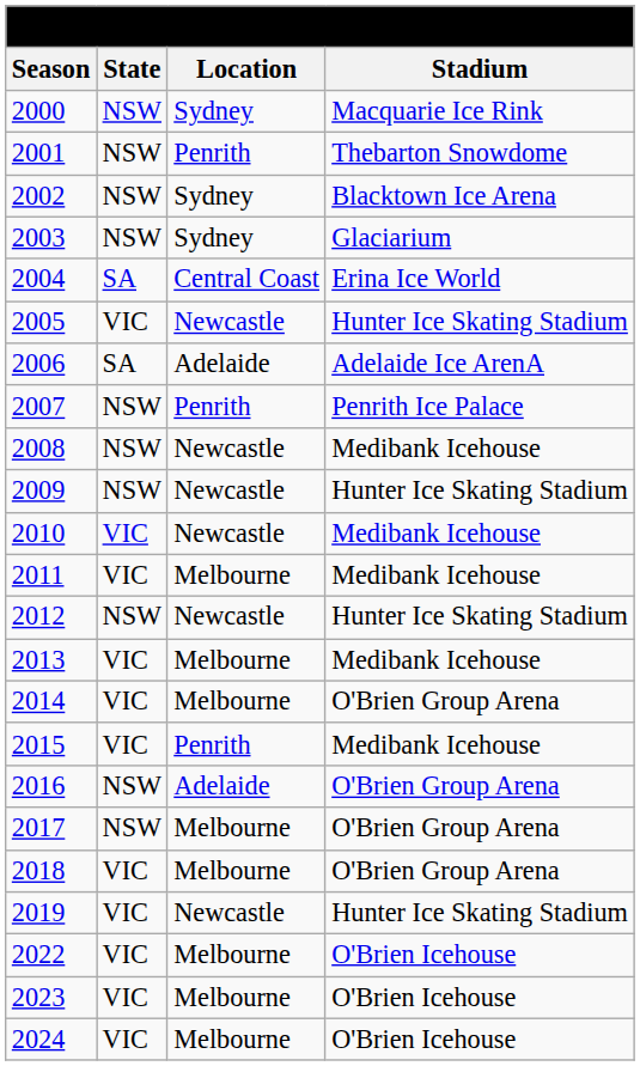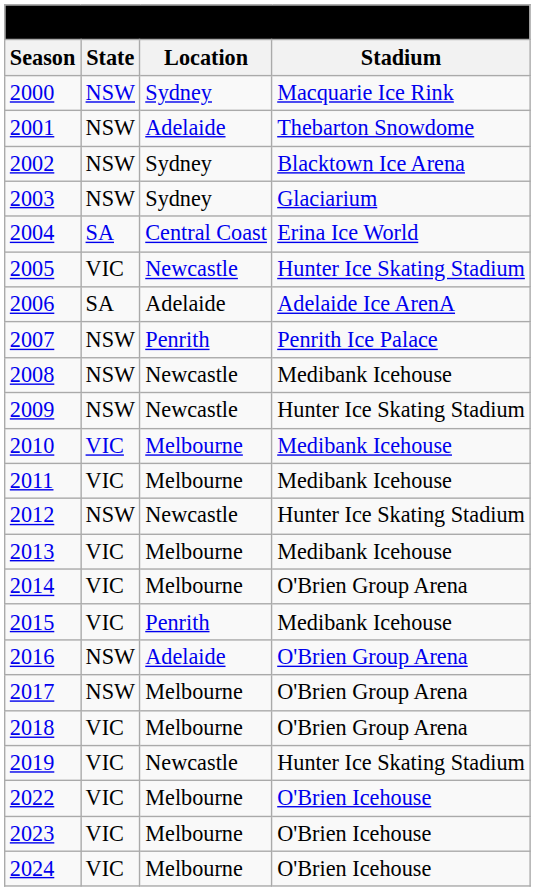2001 | Location: Penrith -> Adelaide
2010 | Location: Newcastle -> Melbourne
